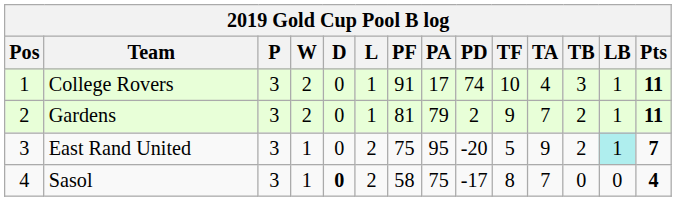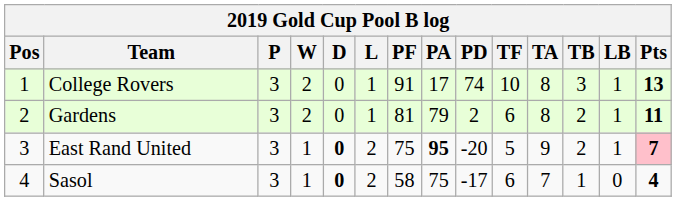College Rovers | TA: 4 -> 8
College Rovers | Pts: 11 -> 13
Gardens | TF: 9 -> 6
Gardens | TA: 7 -> 8
East Rand United | D: normal -> bold
East Rand United | PA: normal -> bold
East Rand United | LB: paleturquoise background -> no background
East Rand United | Pts: no background -> pink background
Sasol | TF: 8 -> 6
Sasol | TB: 0 -> 1
